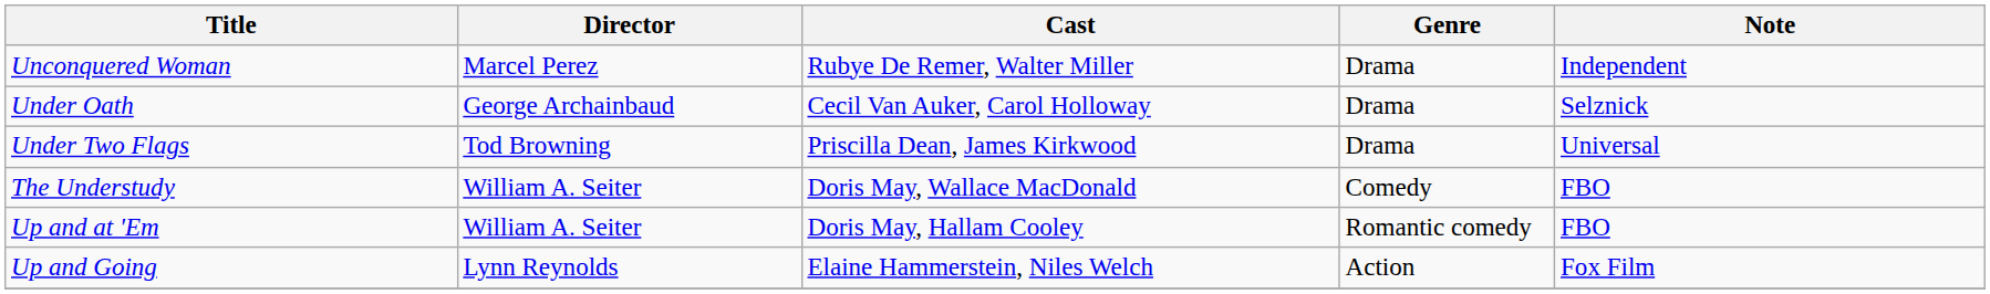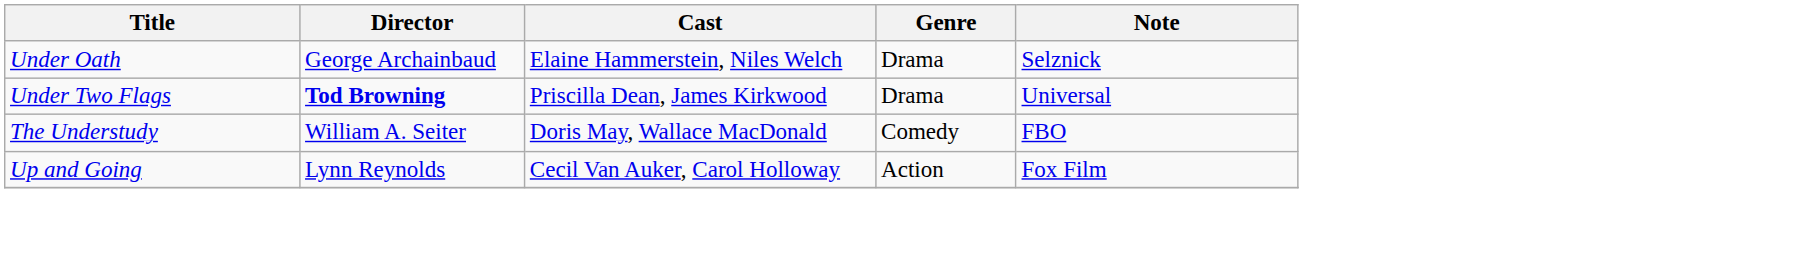- row: Unconquered Woman | Marcel Perez | Rubye De Remer, Walter Miller | Drama | Independent
Under Oath | Cast: Cecil Van Auker, Carol Holloway -> Elaine Hammerstein, Niles Welch
Under Two Flags | Director: normal -> bold
- row: Up and at 'Em | William A. Seiter | Doris May, Hallam Cooley | Romantic comedy | FBO
Up and Going | Cast: Elaine Hammerstein, Niles Welch -> Cecil Van Auker, Carol Holloway
